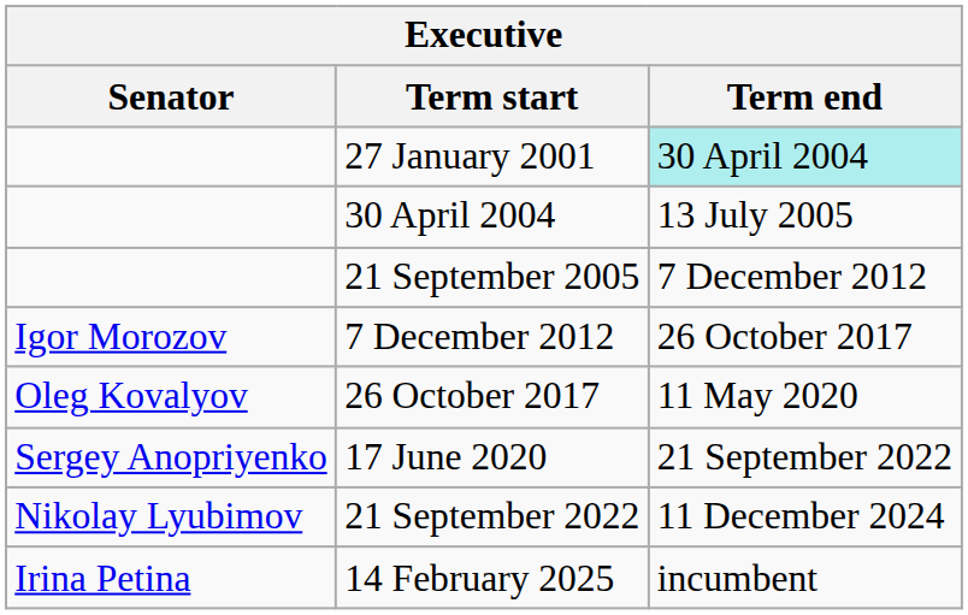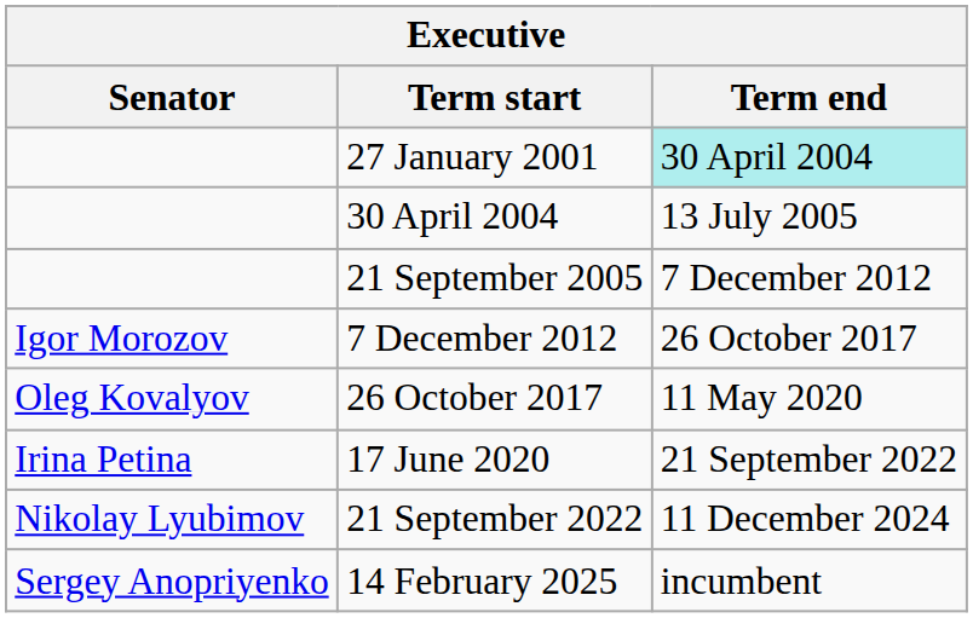17 June 2020 | Senator: Sergey Anopriyenko -> Irina Petina
14 February 2025 | Senator: Irina Petina -> Sergey Anopriyenko
